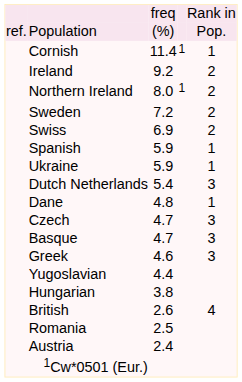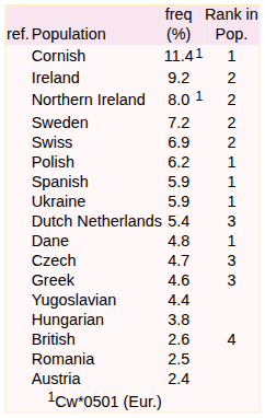+ row: Polish | 6.2 | 1
- row: Basque | 4.7 | 3
